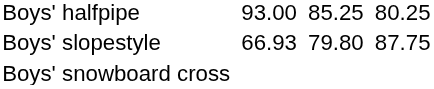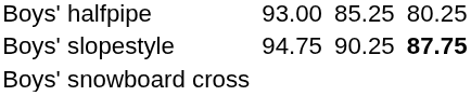Boys' slopestyle | column 3: 66.93 -> 94.75
Boys' slopestyle | column 5: 79.80 -> 90.25
Boys' slopestyle | column 7: normal -> bold
